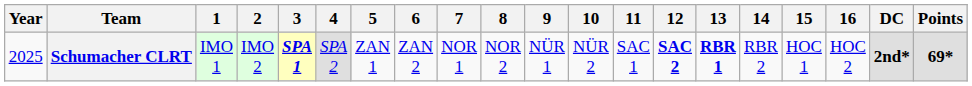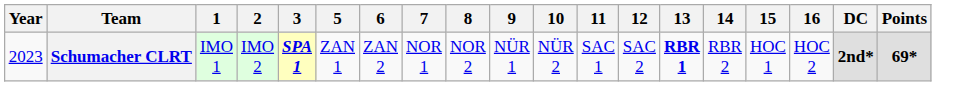- column: 4 | SPA 2
Schumacher CLRT | Year: 2025 -> 2023
Schumacher CLRT | 12: bold -> normal
